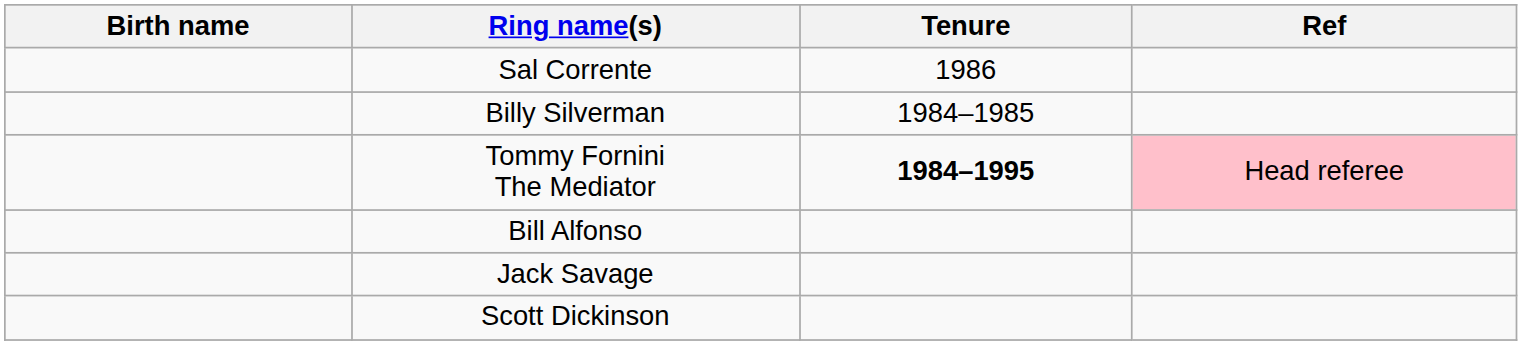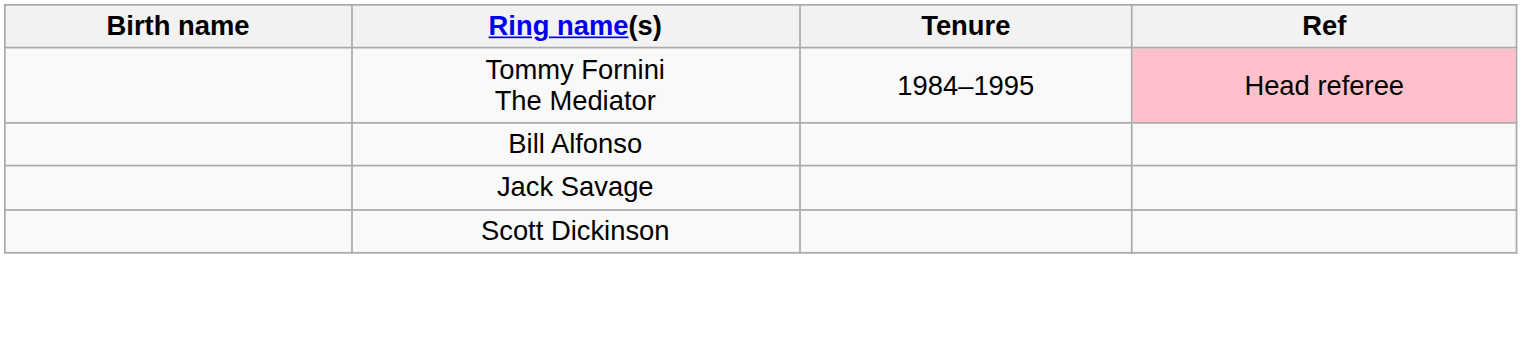- row: Sal Corrente | 1986
- row: Billy Silverman | 1984–1985
Tommy Fornini The Mediator | Tenure: bold -> normal
